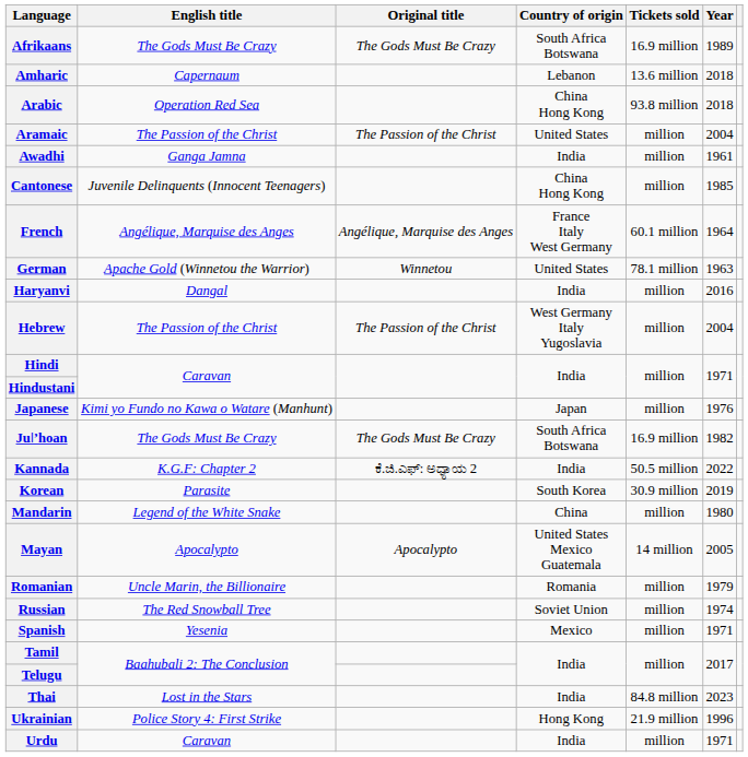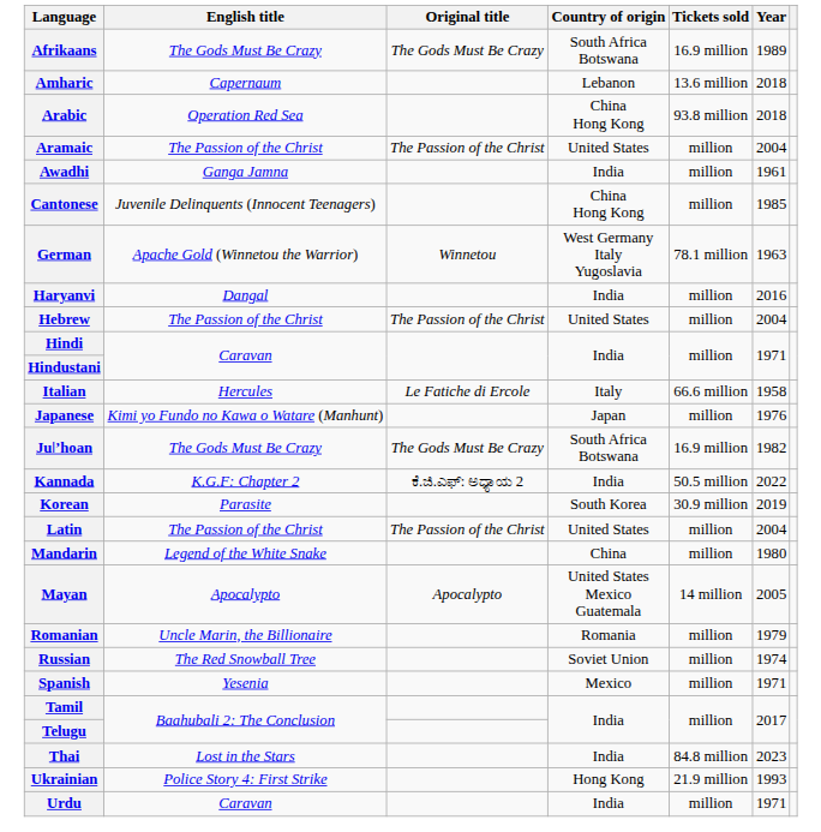- row: French | Angélique, Marquise des Anges | Angélique, Marquise des Anges | France Italy West Germany | 60.1 million | 1964
German | Country of origin: United States -> West Germany Italy Yugoslavia
Hebrew | Country of origin: West Germany Italy Yugoslavia -> United States
+ row: Italian | Hercules | Le Fatiche di Ercole | Italy | 66.6 million | 1958
+ row: Latin | The Passion of the Christ | The Passion of the Christ | United States | million | 2004
Ukrainian | Year: 1996 -> 1993
